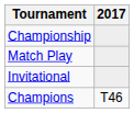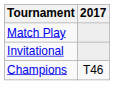- row: Championship
